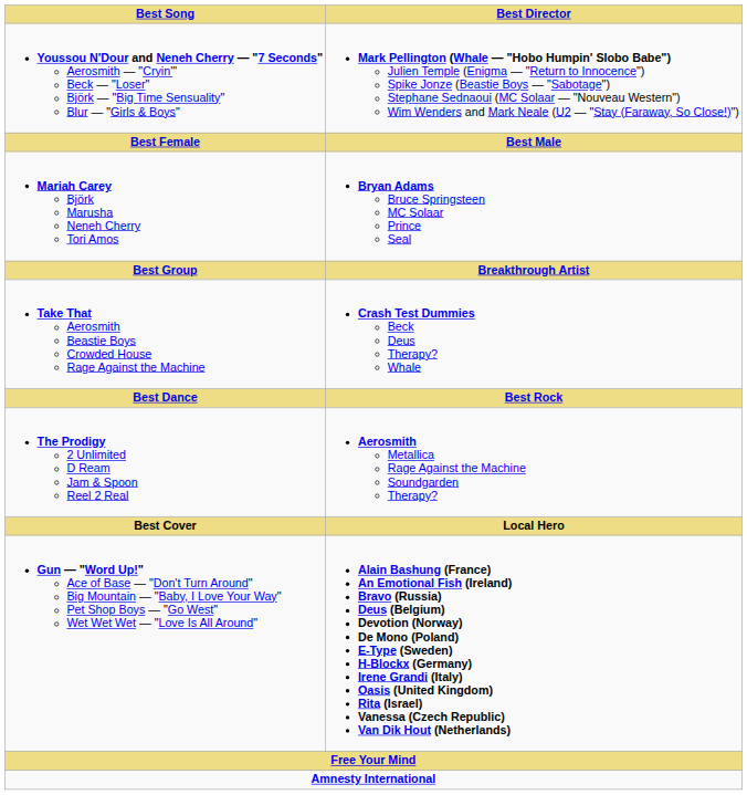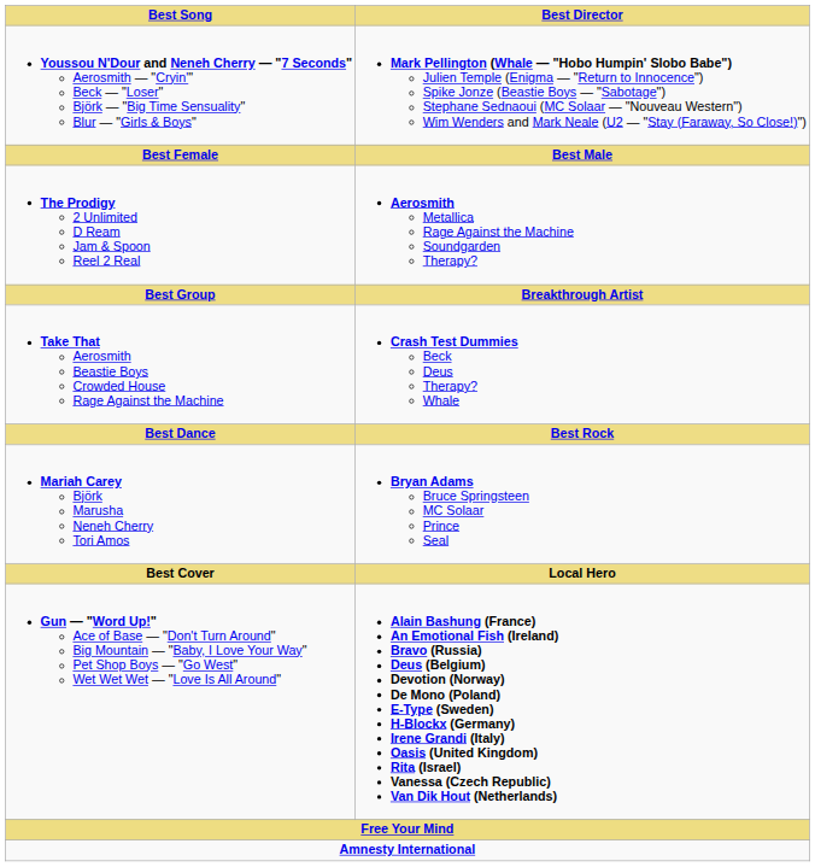rows swapped: Mariah Carey Björk Marusha Neneh Cherry Tori Amos <-> The Prodigy 2 Unlimited D Ream Jam & Spoon Reel 2 Real
